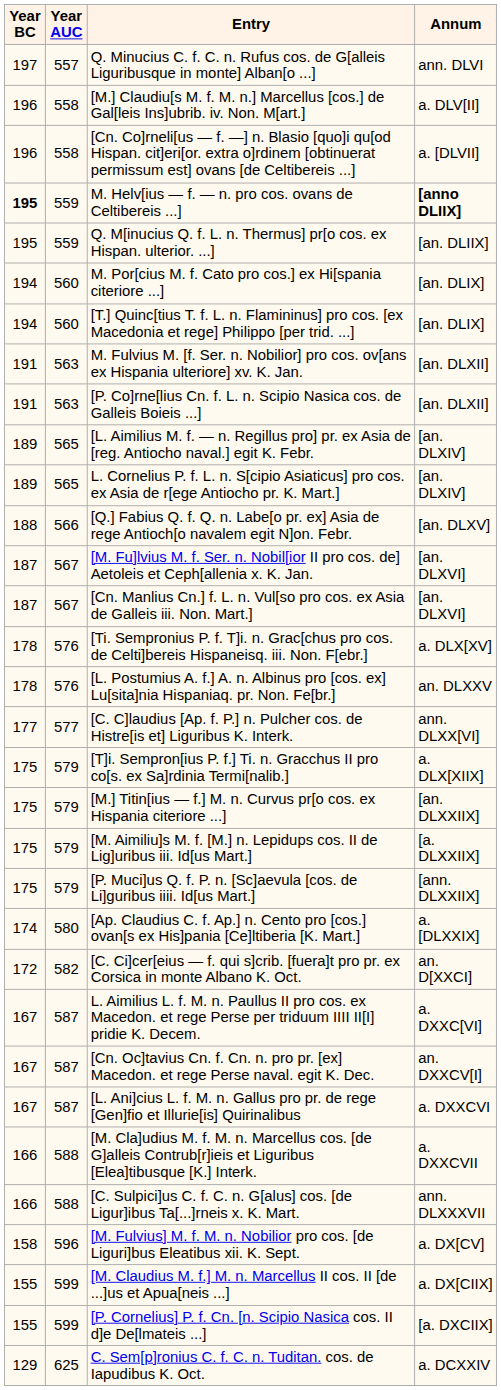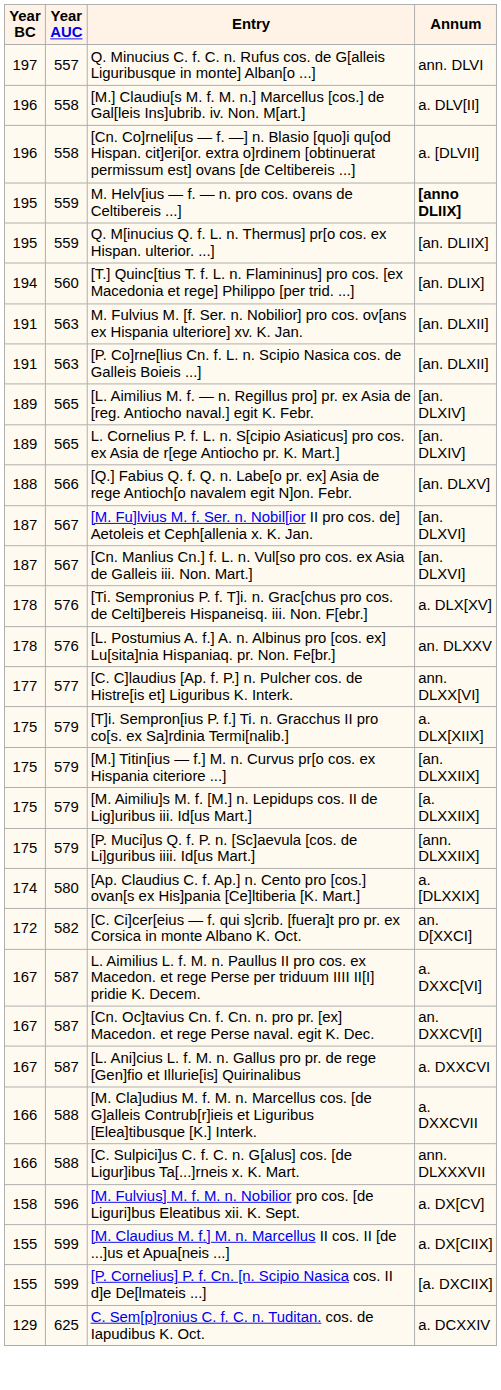M. Helv[ius — f. — n. pro cos. ovans de Celtibereis ...] | Year BC: bold -> normal
- row: 194 | 560 | M. Por[cius M. f. Cato pro cos.] ex Hi[spania citeriore ...] | [an. DLIX]
